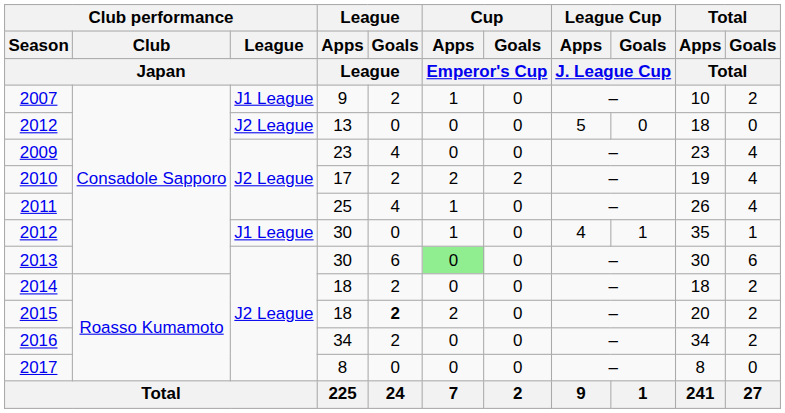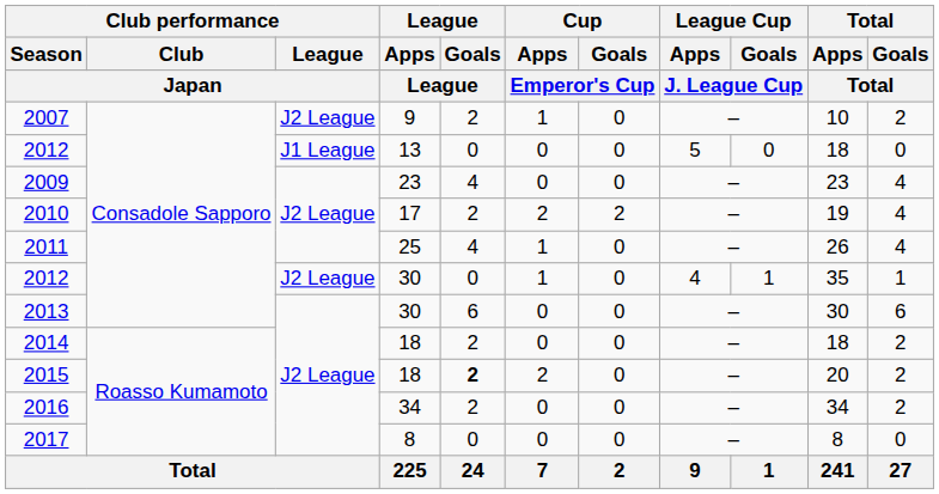2007 | Club performance / League / Japan: J1 League -> J2 League
2012 / 13 | Club performance / League / Japan: J2 League -> J1 League
2012 / 30 | Club performance / League / Japan: J1 League -> J2 League
2013 | Cup / Apps / Emperor's Cup: lightgreen background -> no background
